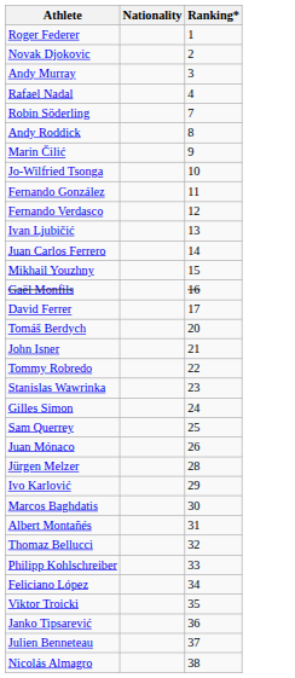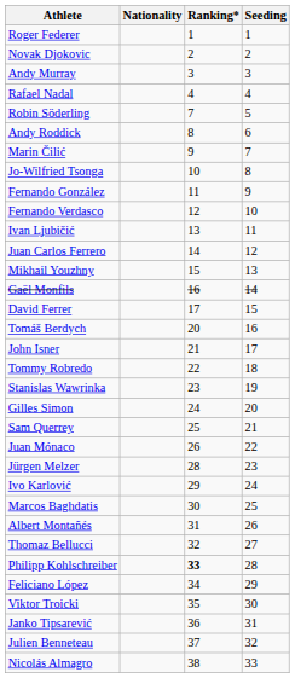+ column: Seeding | 1 | 2 | 3 | 4 | 5 | 6 | 7 | 8 | 9 | 10 | 11 | 12 | 13 | 14 | 15 | 16 | 17 | 18 | 19 | 20 | 21 | 22 | 23 | 24 | 25 | 26 | 27 | 28 | 29 | 30 | 31 | 32 | 33
Philipp Kohlschreiber | Ranking*: normal -> bold
